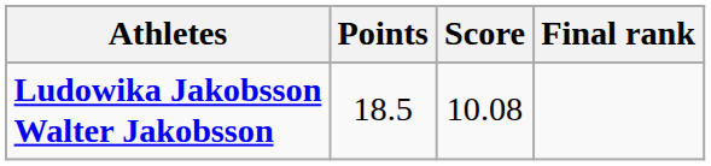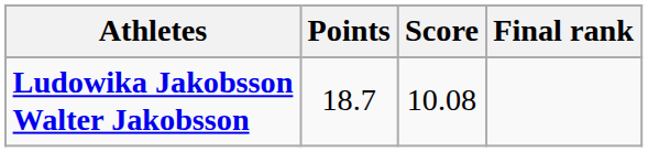Ludowika Jakobsson Walter Jakobsson | Points: 18.5 -> 18.7
